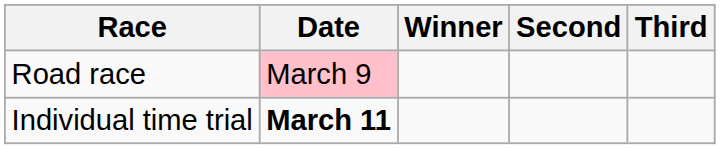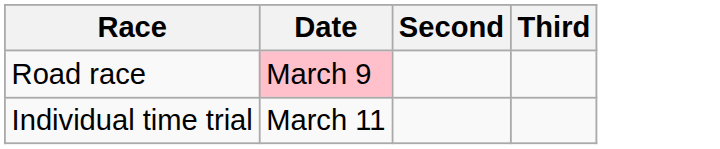- column: Winner
Individual time trial | Date: bold -> normal
